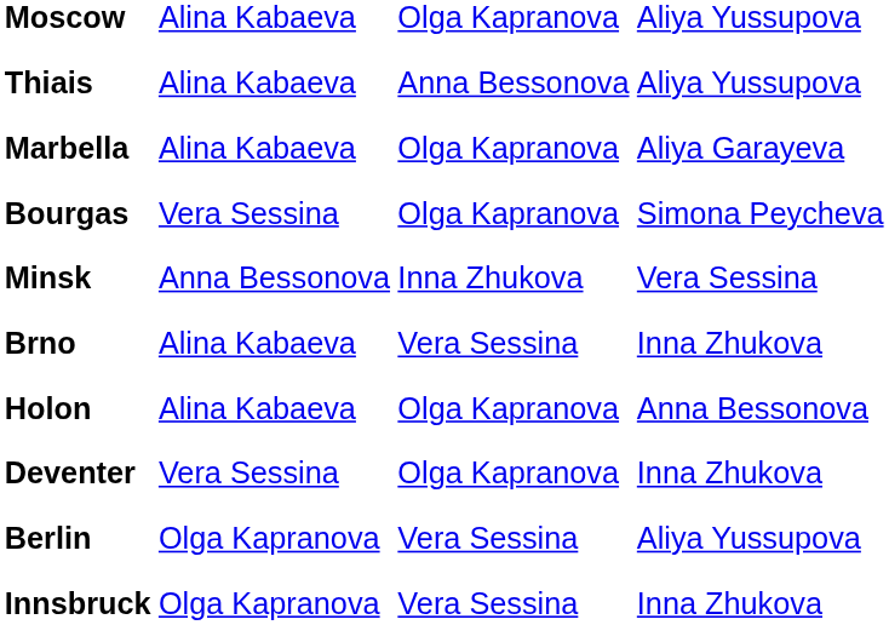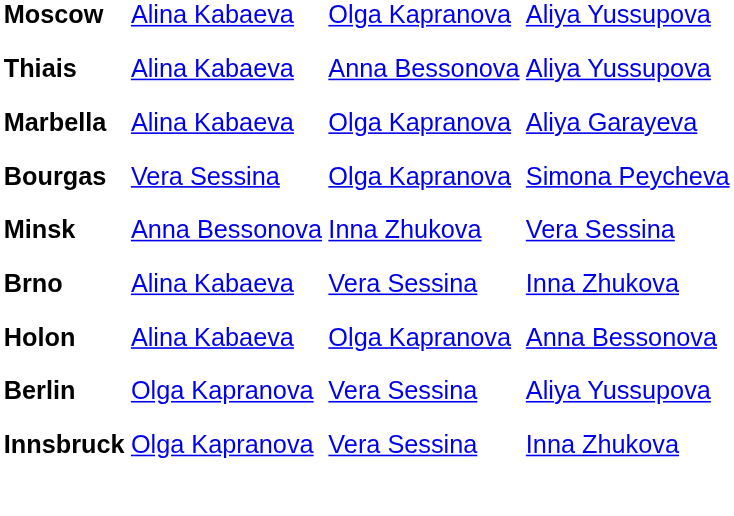- row: Deventer | Vera Sessina | Olga Kapranova | Inna Zhukova
